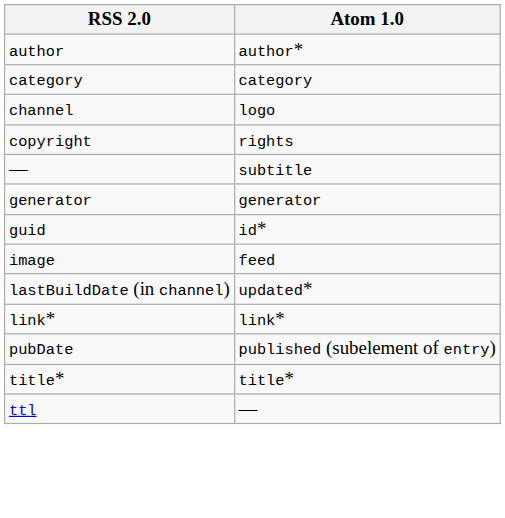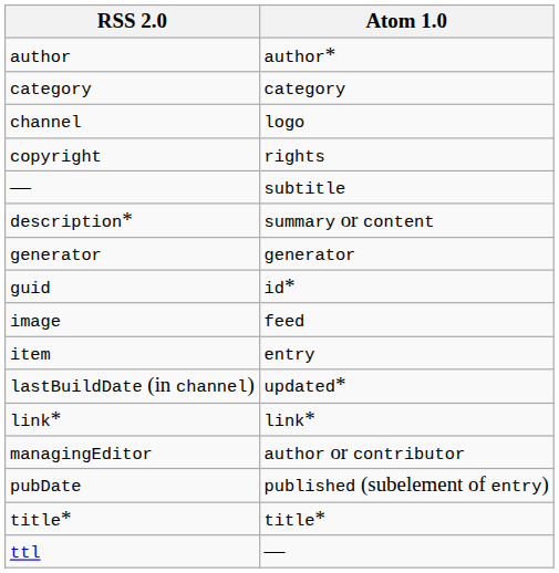+ row: description* | summary or content
+ row: item | entry
+ row: managingEditor | author or contributor
